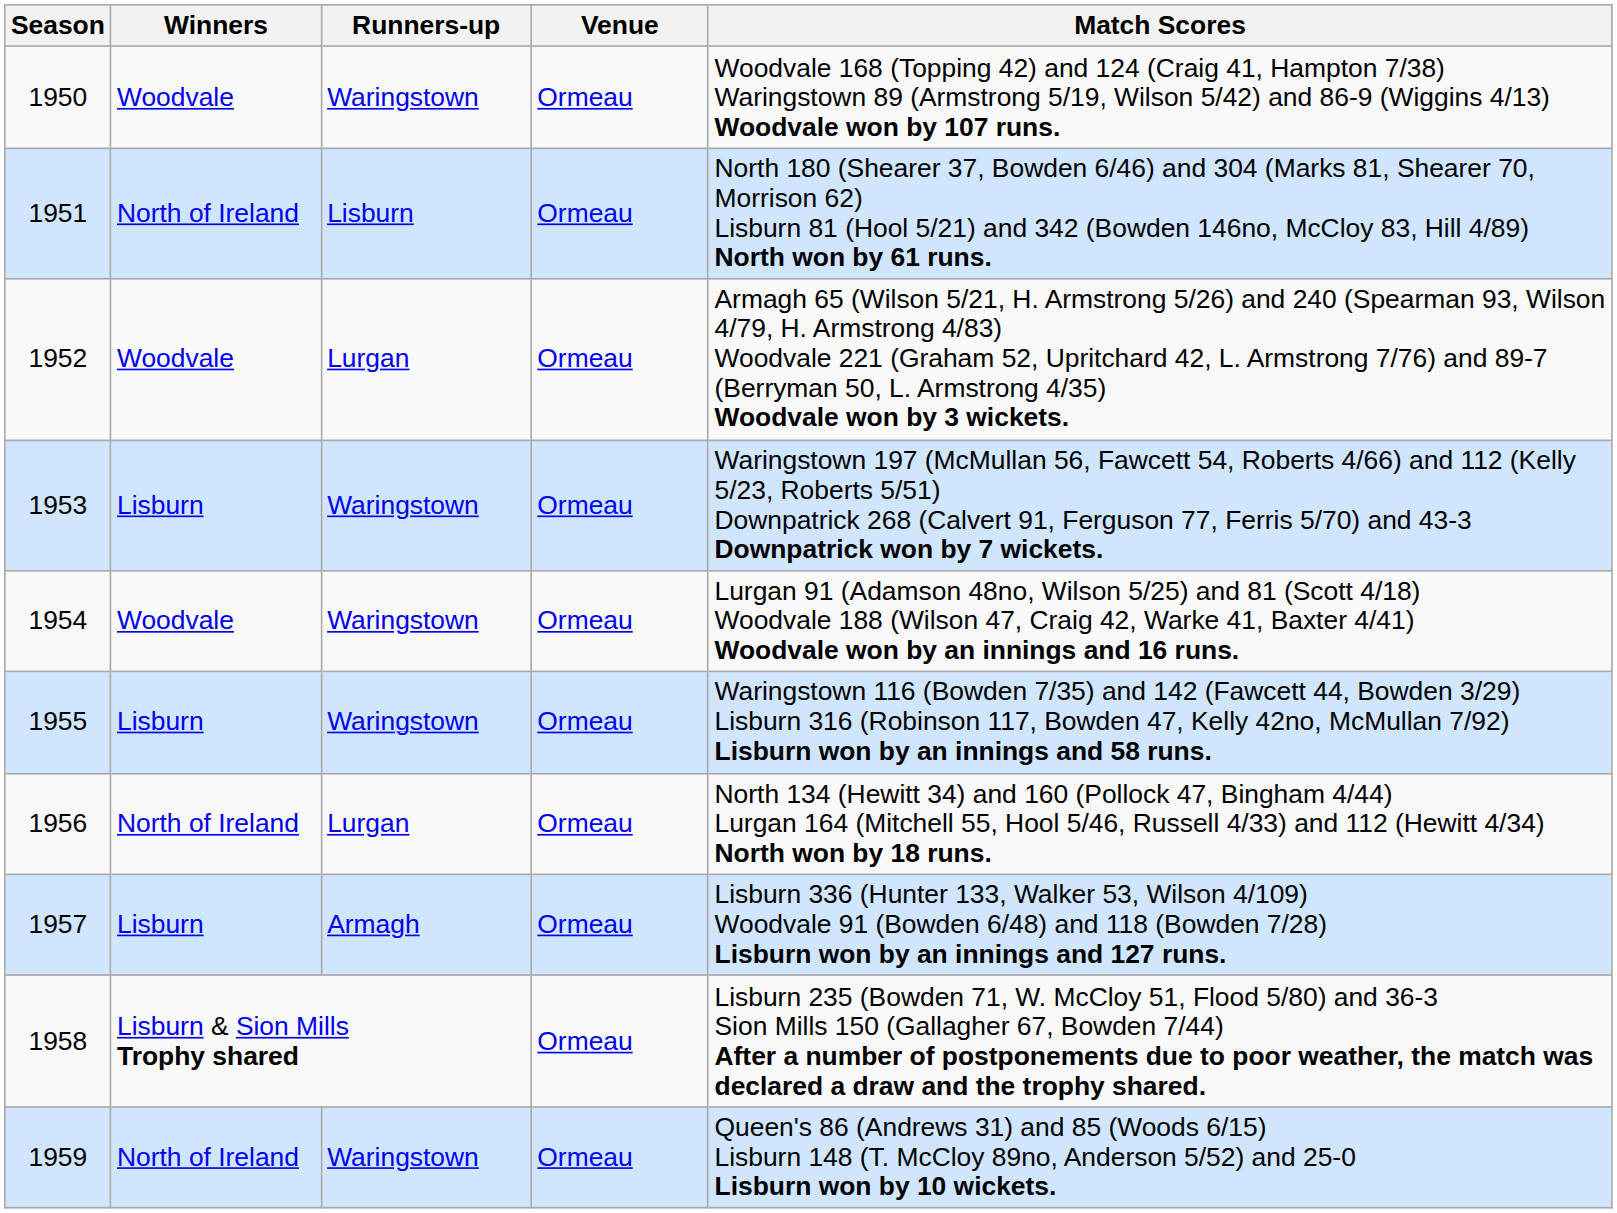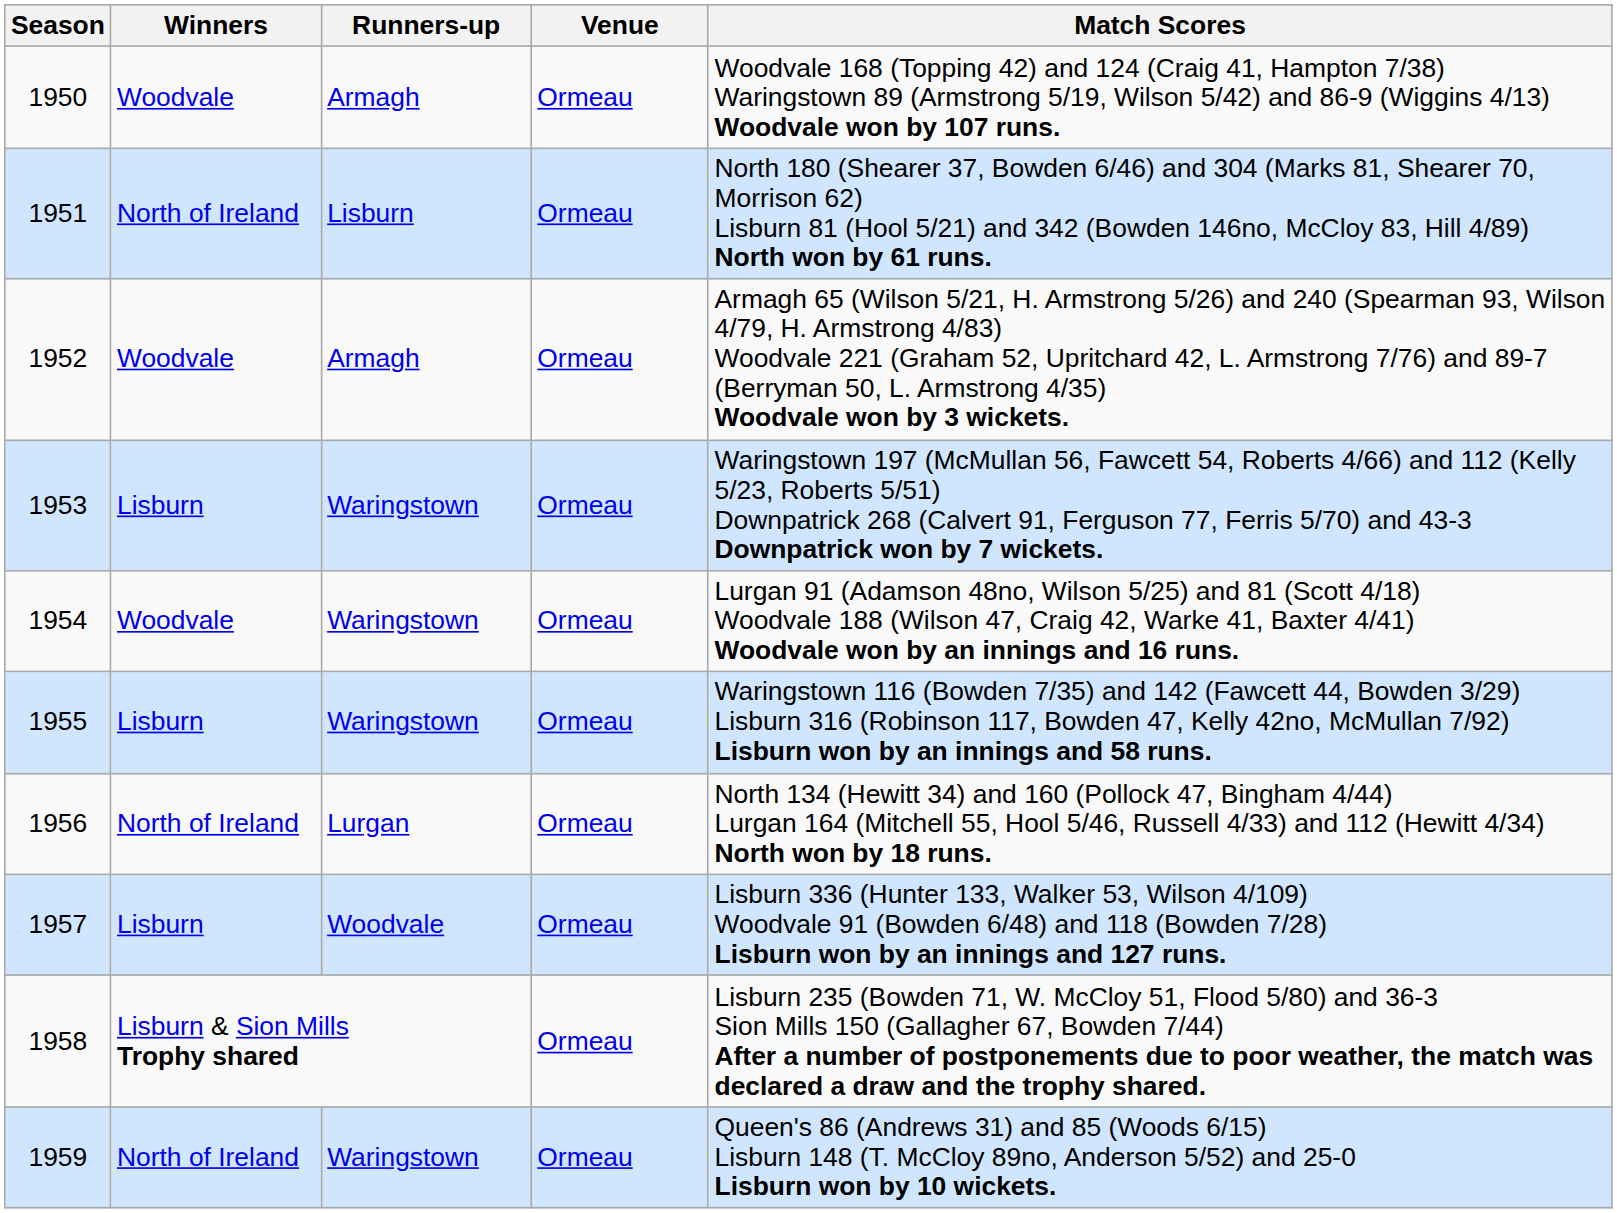1950 | Runners-up: Waringstown -> Armagh
1952 | Runners-up: Lurgan -> Armagh
1957 | Runners-up: Armagh -> Woodvale
